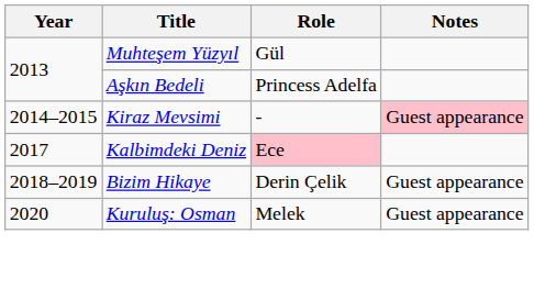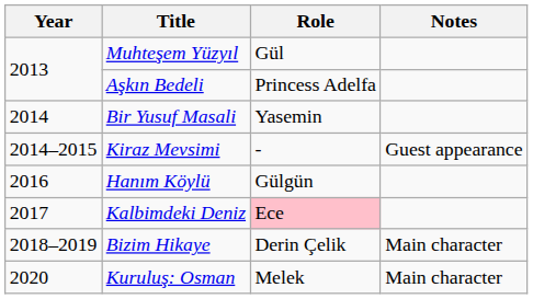+ row: 2014 | Bir Yusuf Masali | Yasemin
Kiraz Mevsimi | Notes: pink background -> no background
+ row: 2016 | Hanım Köylü | Gülgün
Bizim Hikaye | Notes: Guest appearance -> Main character
Kuruluş: Osman | Notes: Guest appearance -> Main character
